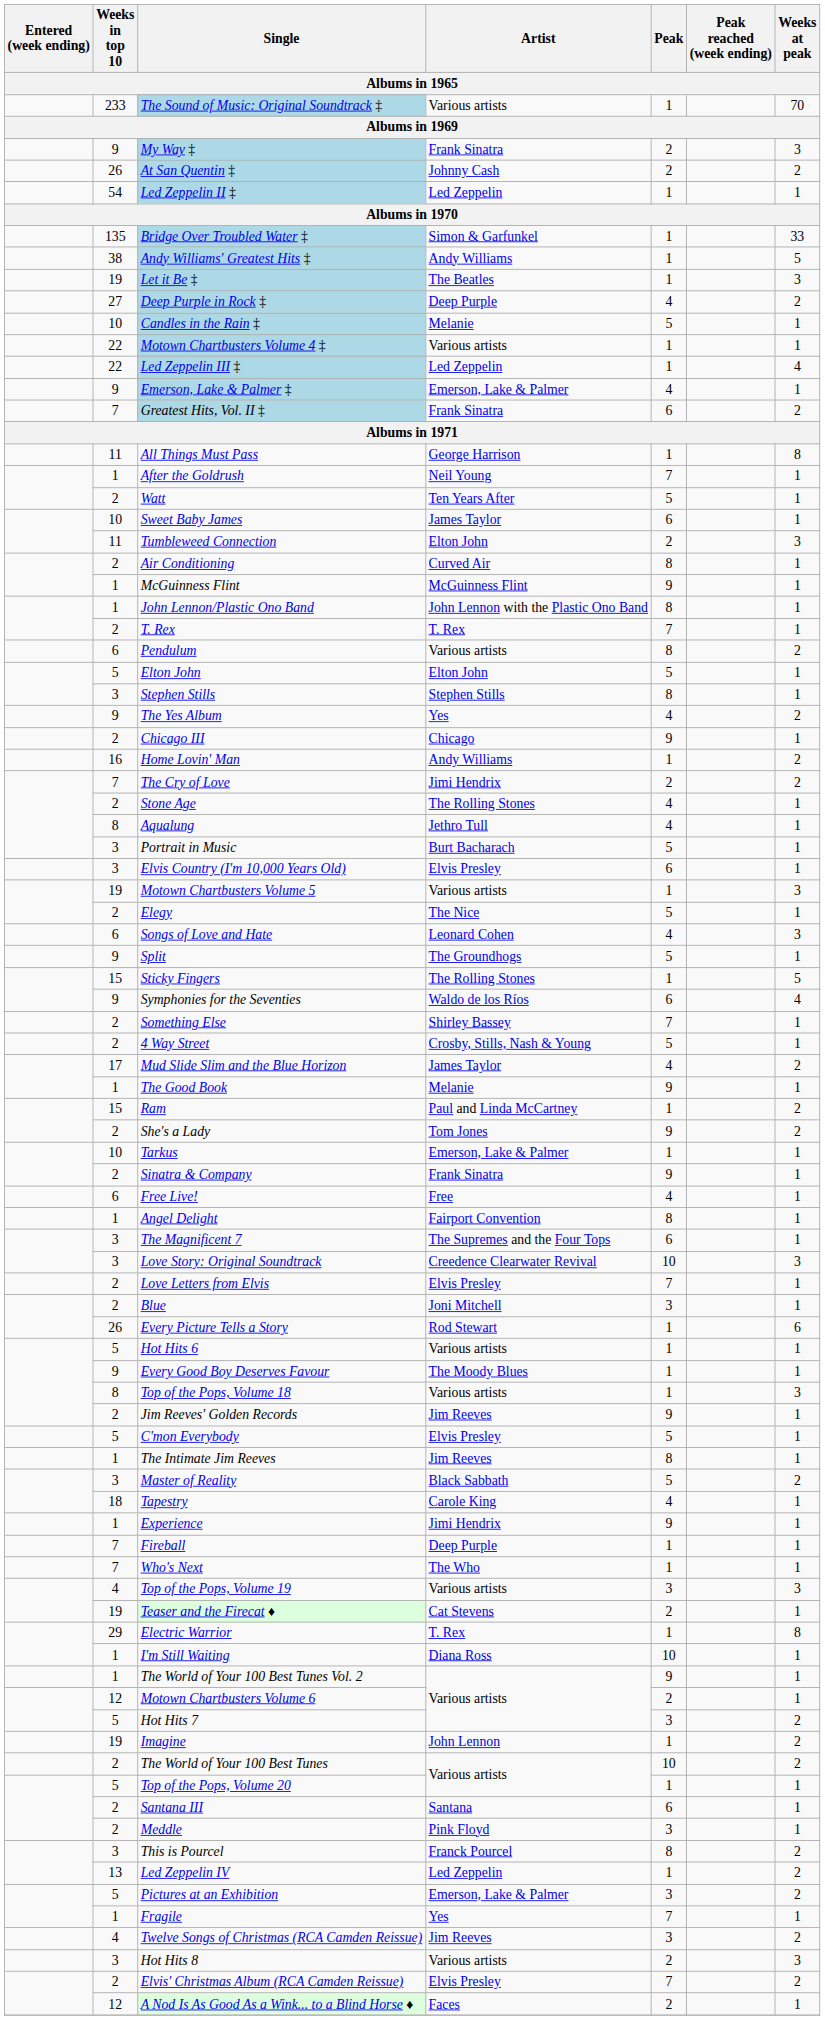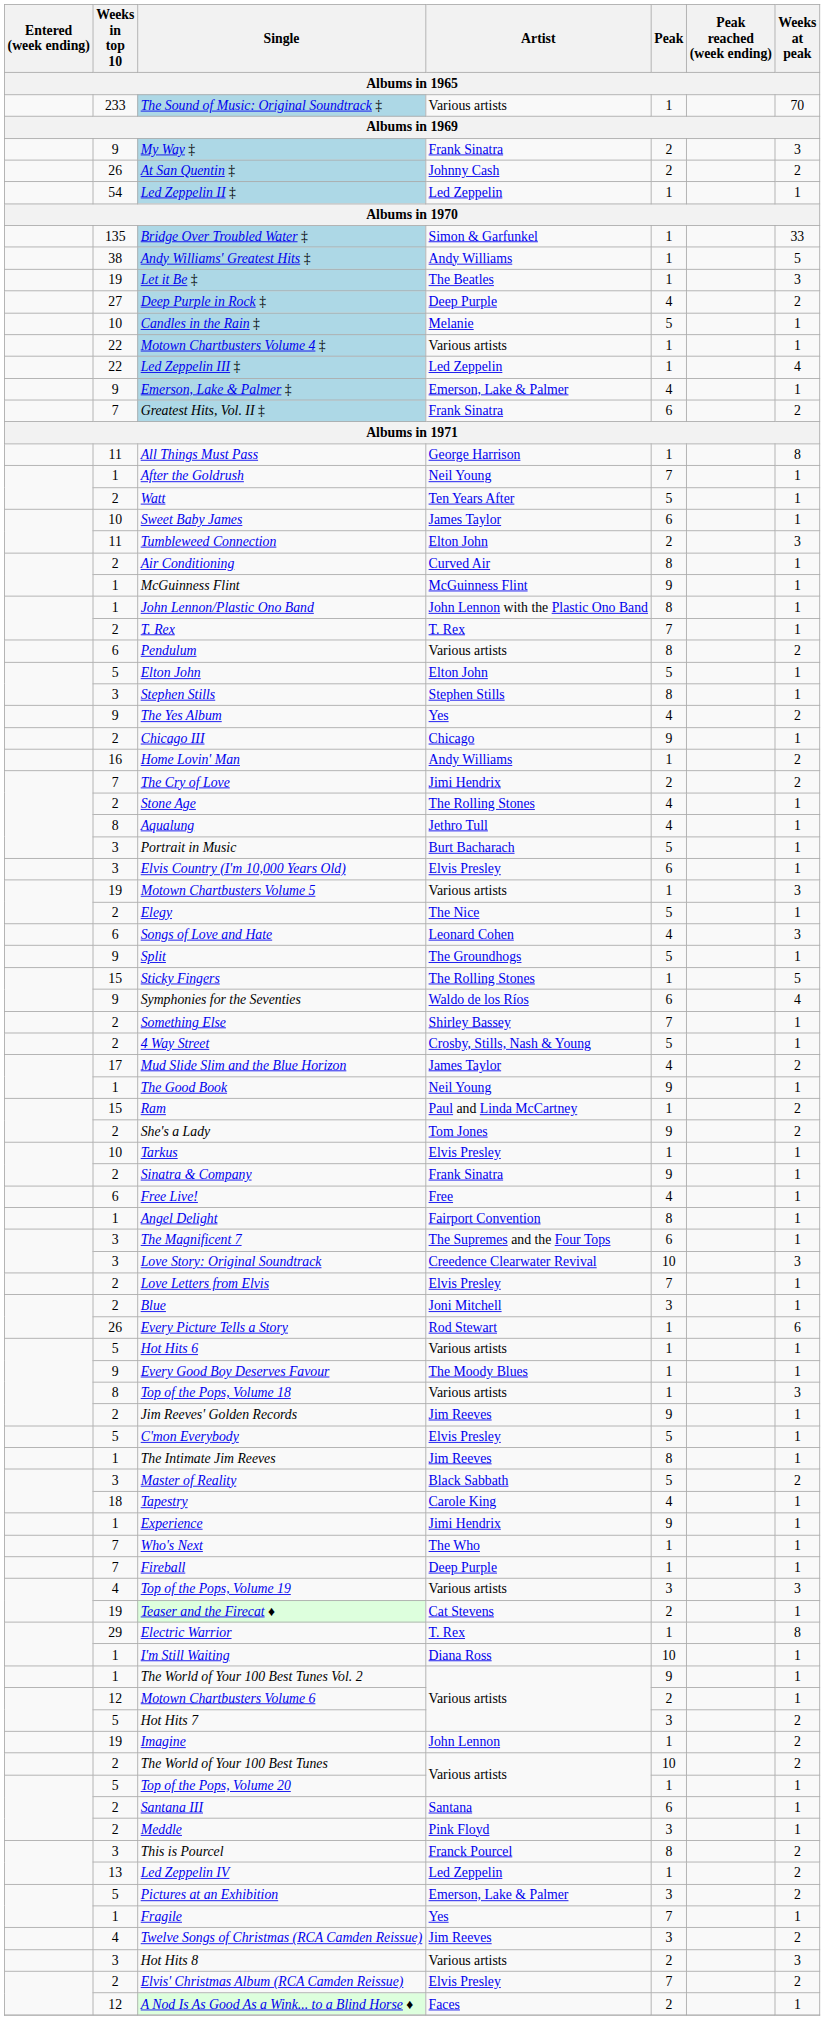The Good Book | Artist: Melanie -> Neil Young
Tarkus | Artist: Emerson, Lake & Palmer -> Elvis Presley
rows swapped: Who's Next <-> Fireball
